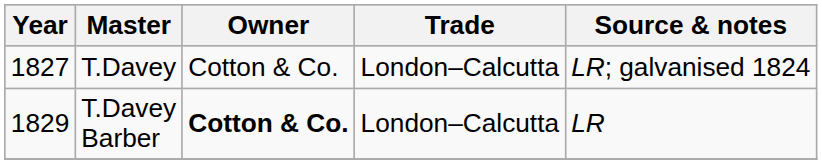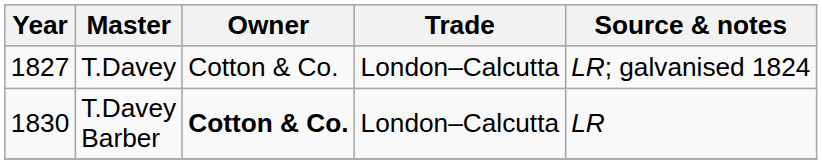T.Davey Barber | Year: 1829 -> 1830
